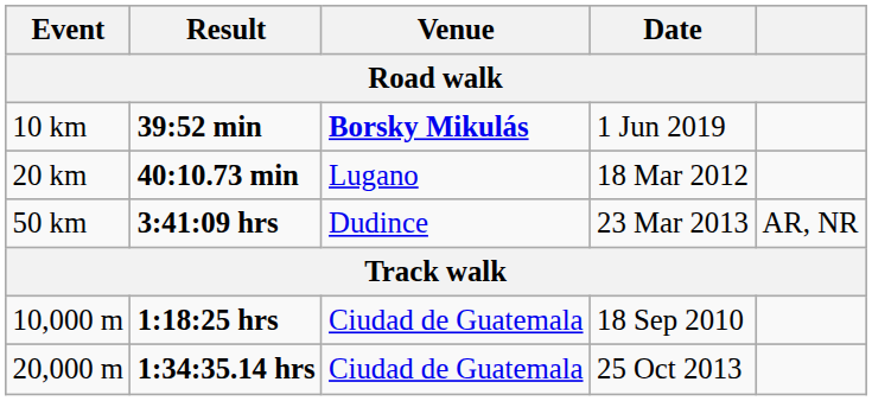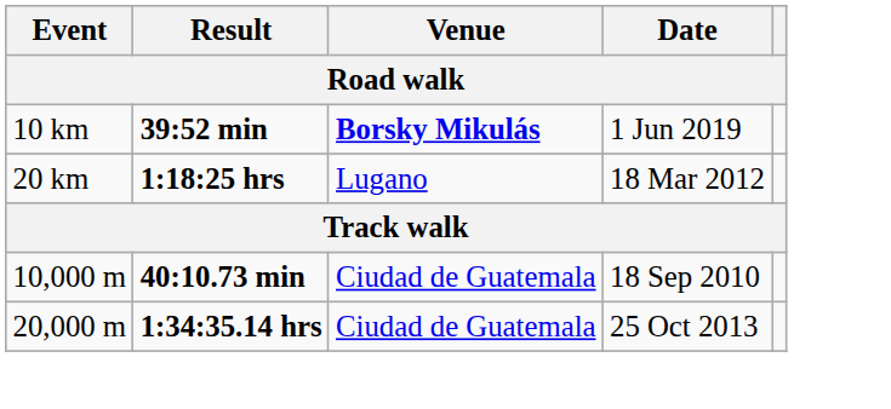20 km | Result: 40:10.73 min -> 1:18:25 hrs
- row: 50 km | 3:41:09 hrs | Dudince | 23 Mar 2013 | AR, NR
10,000 m | Result: 1:18:25 hrs -> 40:10.73 min
